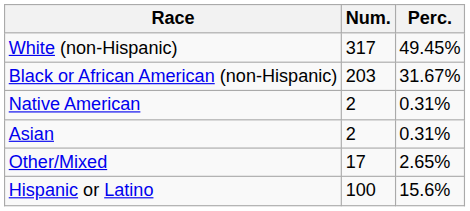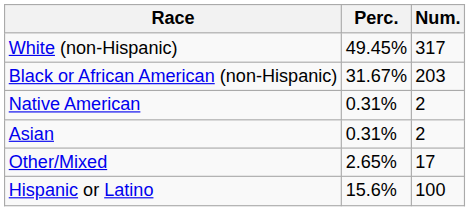columns swapped: Num. <-> Perc.
